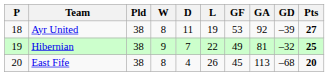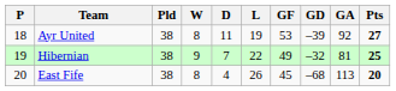columns swapped: GA <-> GD
